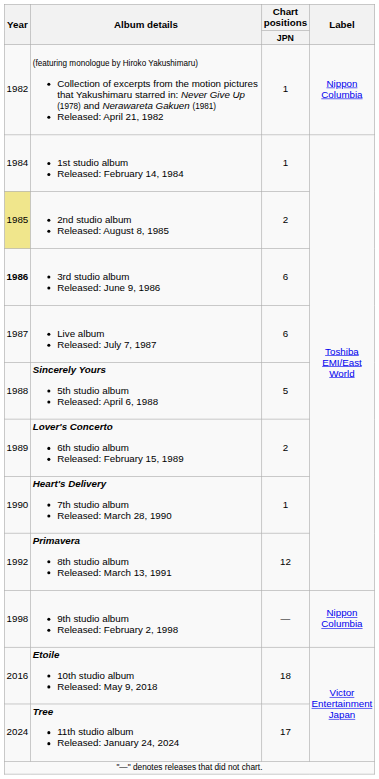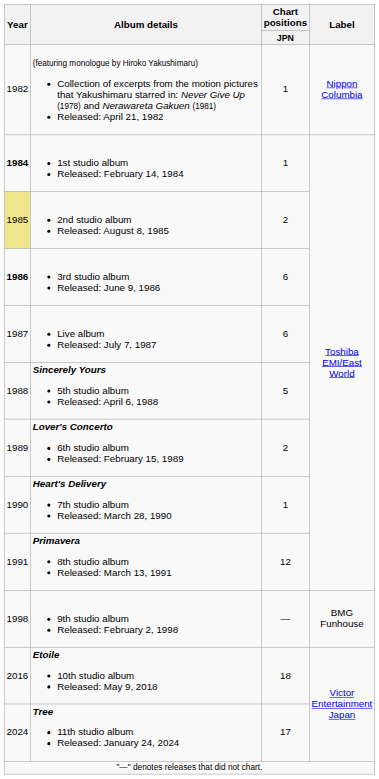1st studio album Released: February 14, 1984 | Year: normal -> bold
Primavera 8th studio album Released: March 13, 1991 | Year: 1992 -> 1991
9th studio album Released: February 2, 1998 | Label: Nippon Columbia -> BMG Funhouse
